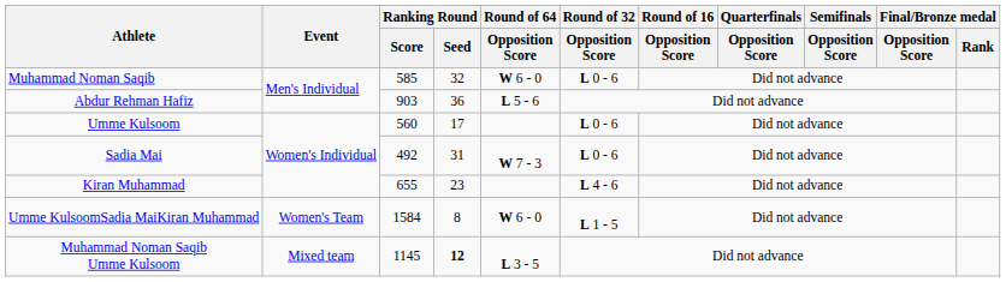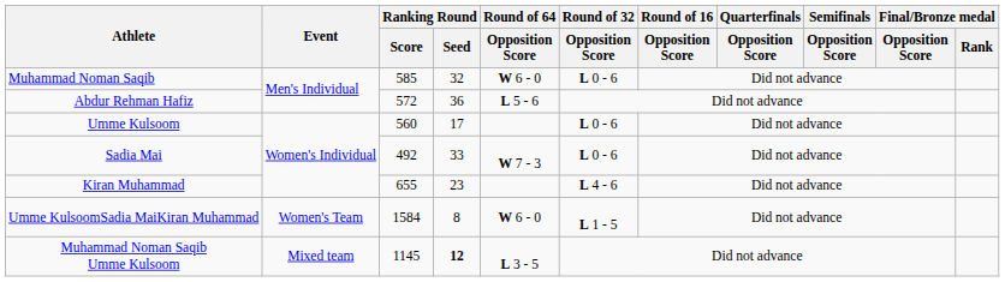Abdur Rehman Hafiz | Ranking Round / Score: 903 -> 572
Sadia Mai | Ranking Round / Seed: 31 -> 33
